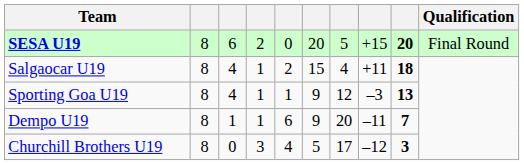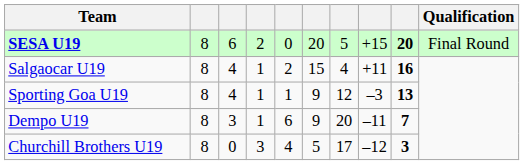Salgaocar U19 | column 9: 18 -> 16
Dempo U19 | column 3: 1 -> 3
